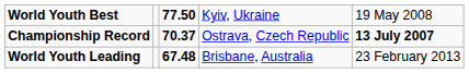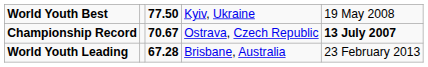Championship Record | column 3: 70.37 -> 70.67
World Youth Leading | column 3: 67.48 -> 67.28
